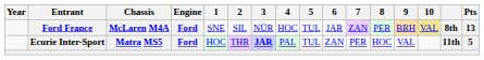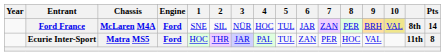Ford France | Pts: 13 -> 14
Ecurie Inter-Sport | 3: bold -> normal
Ecurie Inter-Sport | Pts: 5 -> 8
